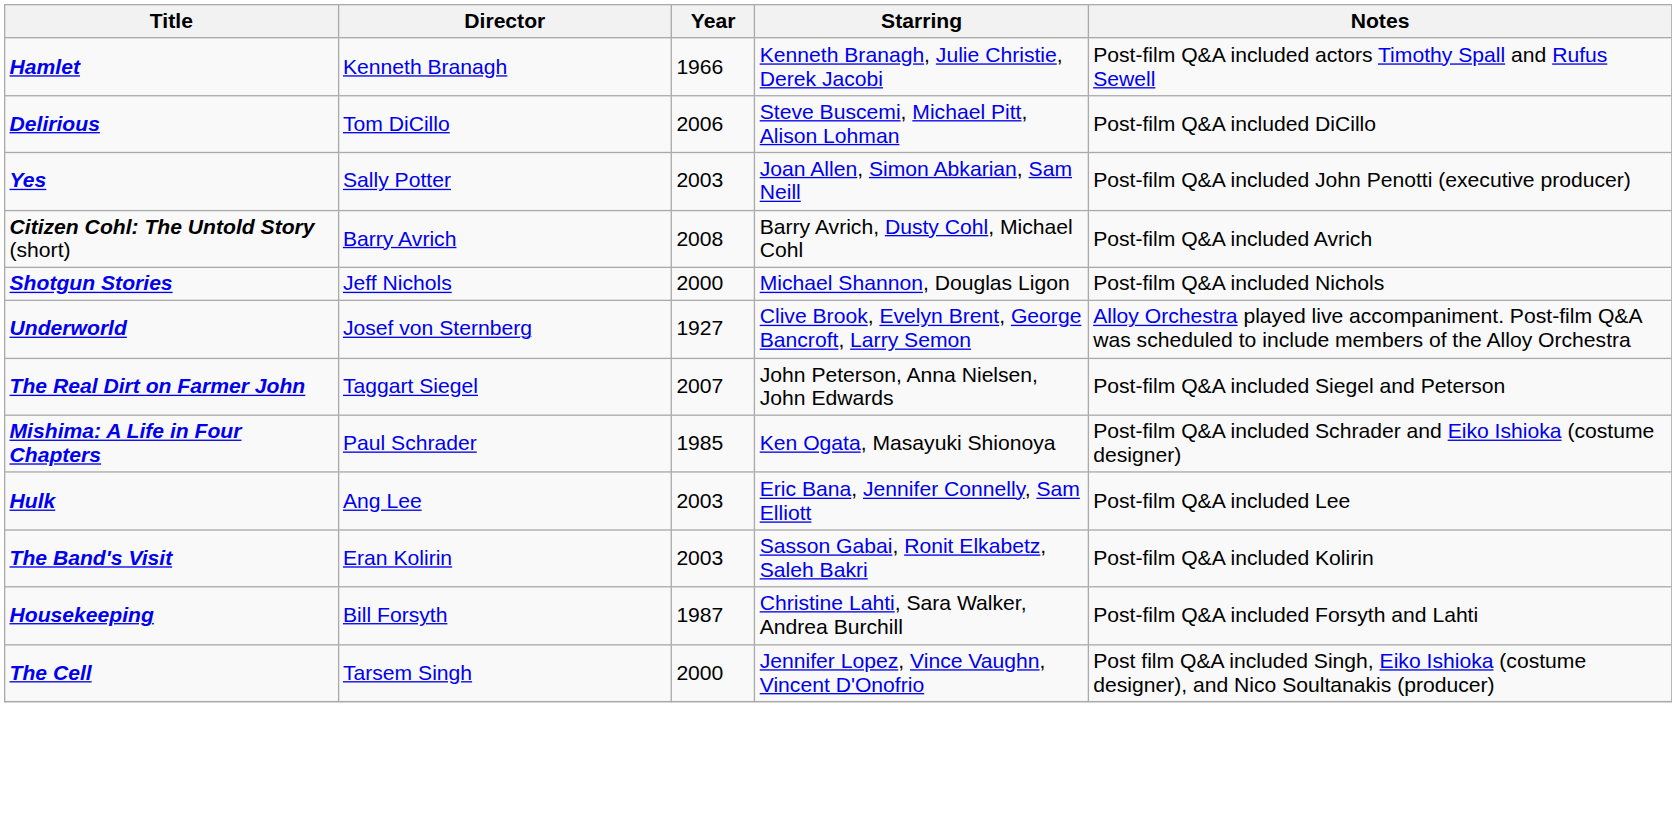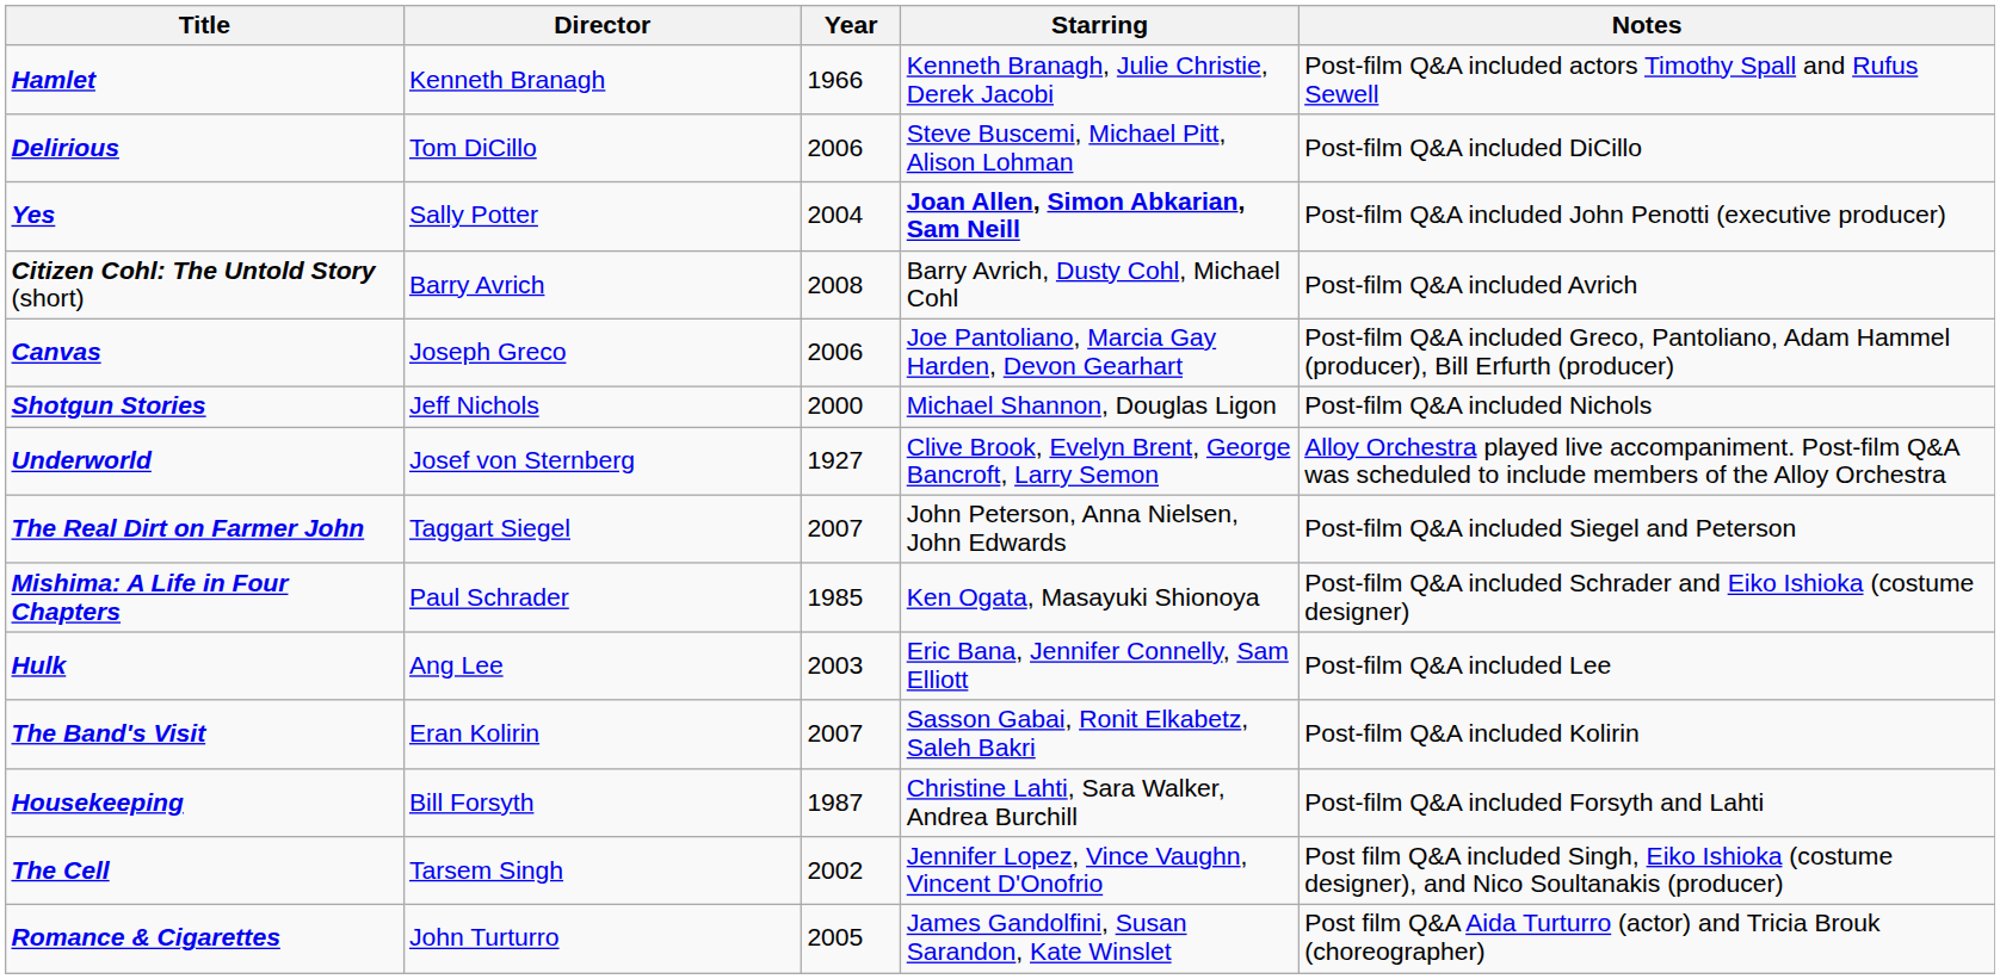Yes | Year: 2003 -> 2004
Yes | Starring: normal -> bold
+ row: Canvas | Joseph Greco | 2006 | Joe Pantoliano, Marcia Gay Harden, Devon Gearhart | Post-film Q&A included Greco, Pantoliano, Adam Hammel (producer), Bill Erfurth (producer)
The Band's Visit | Year: 2003 -> 2007
The Cell | Year: 2000 -> 2002
+ row: Romance & Cigarettes | John Turturro | 2005 | James Gandolfini, Susan Sarandon, Kate Winslet | Post film Q&A Aida Turturro (actor) and Tricia Brouk (choreographer)
